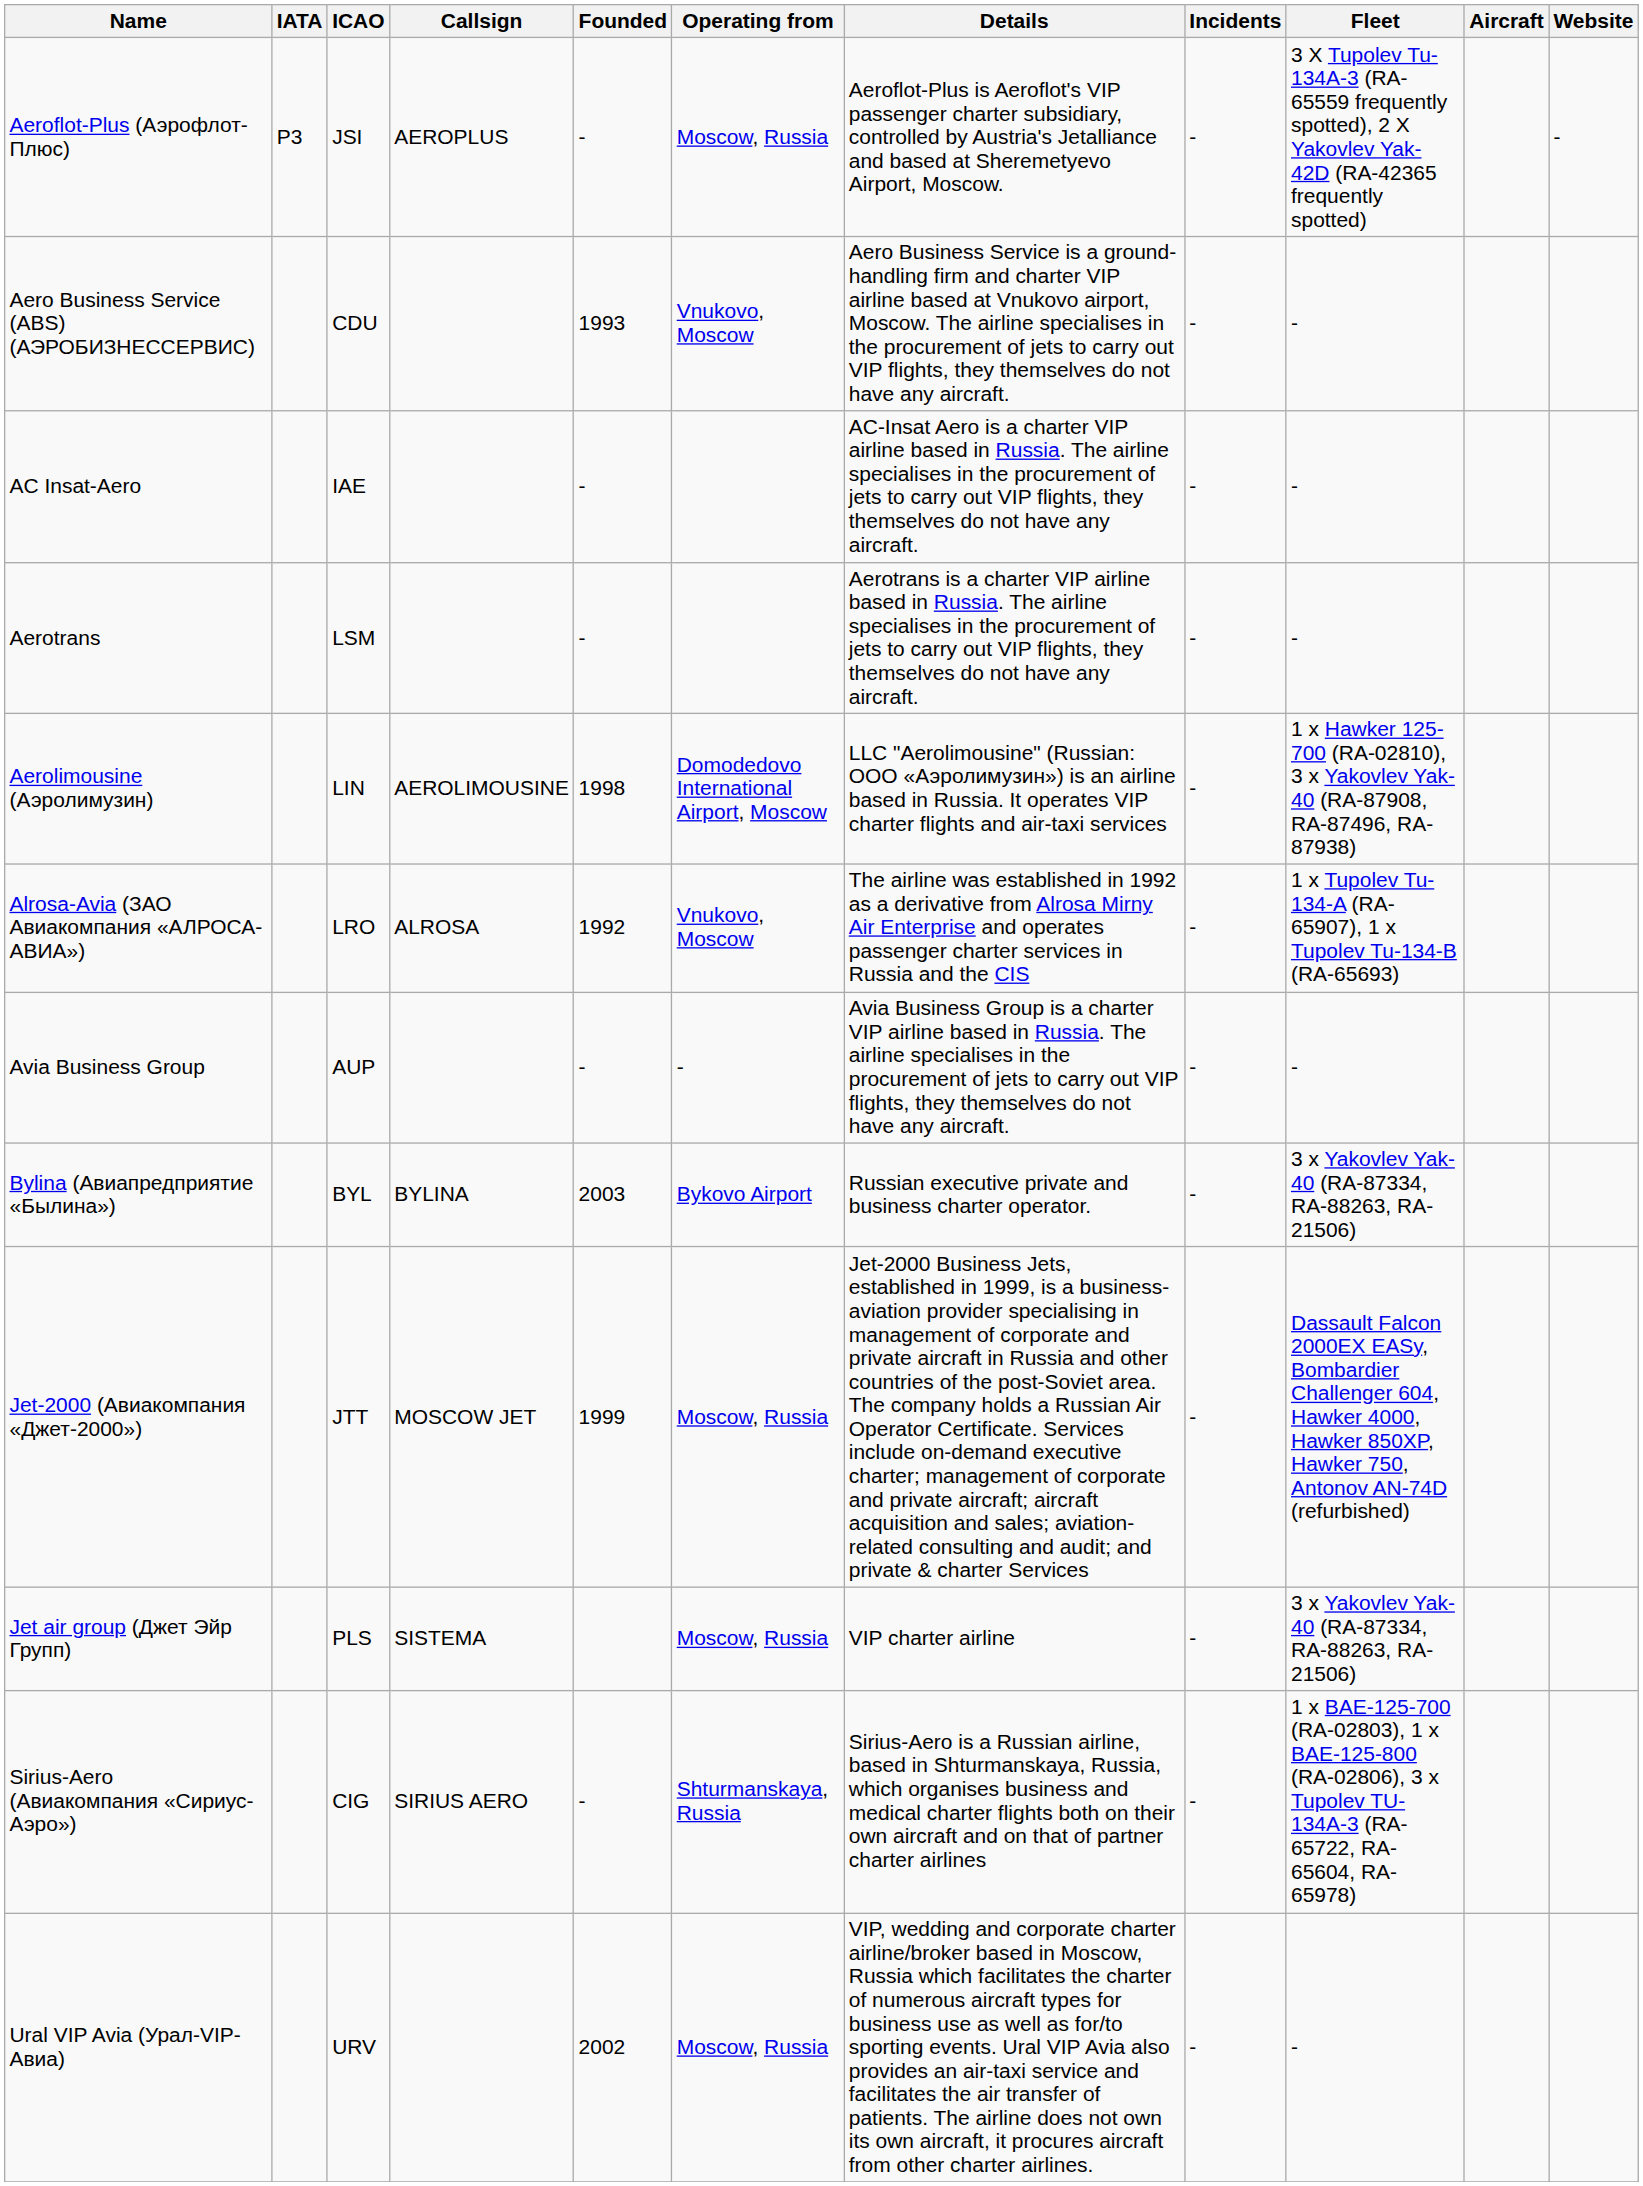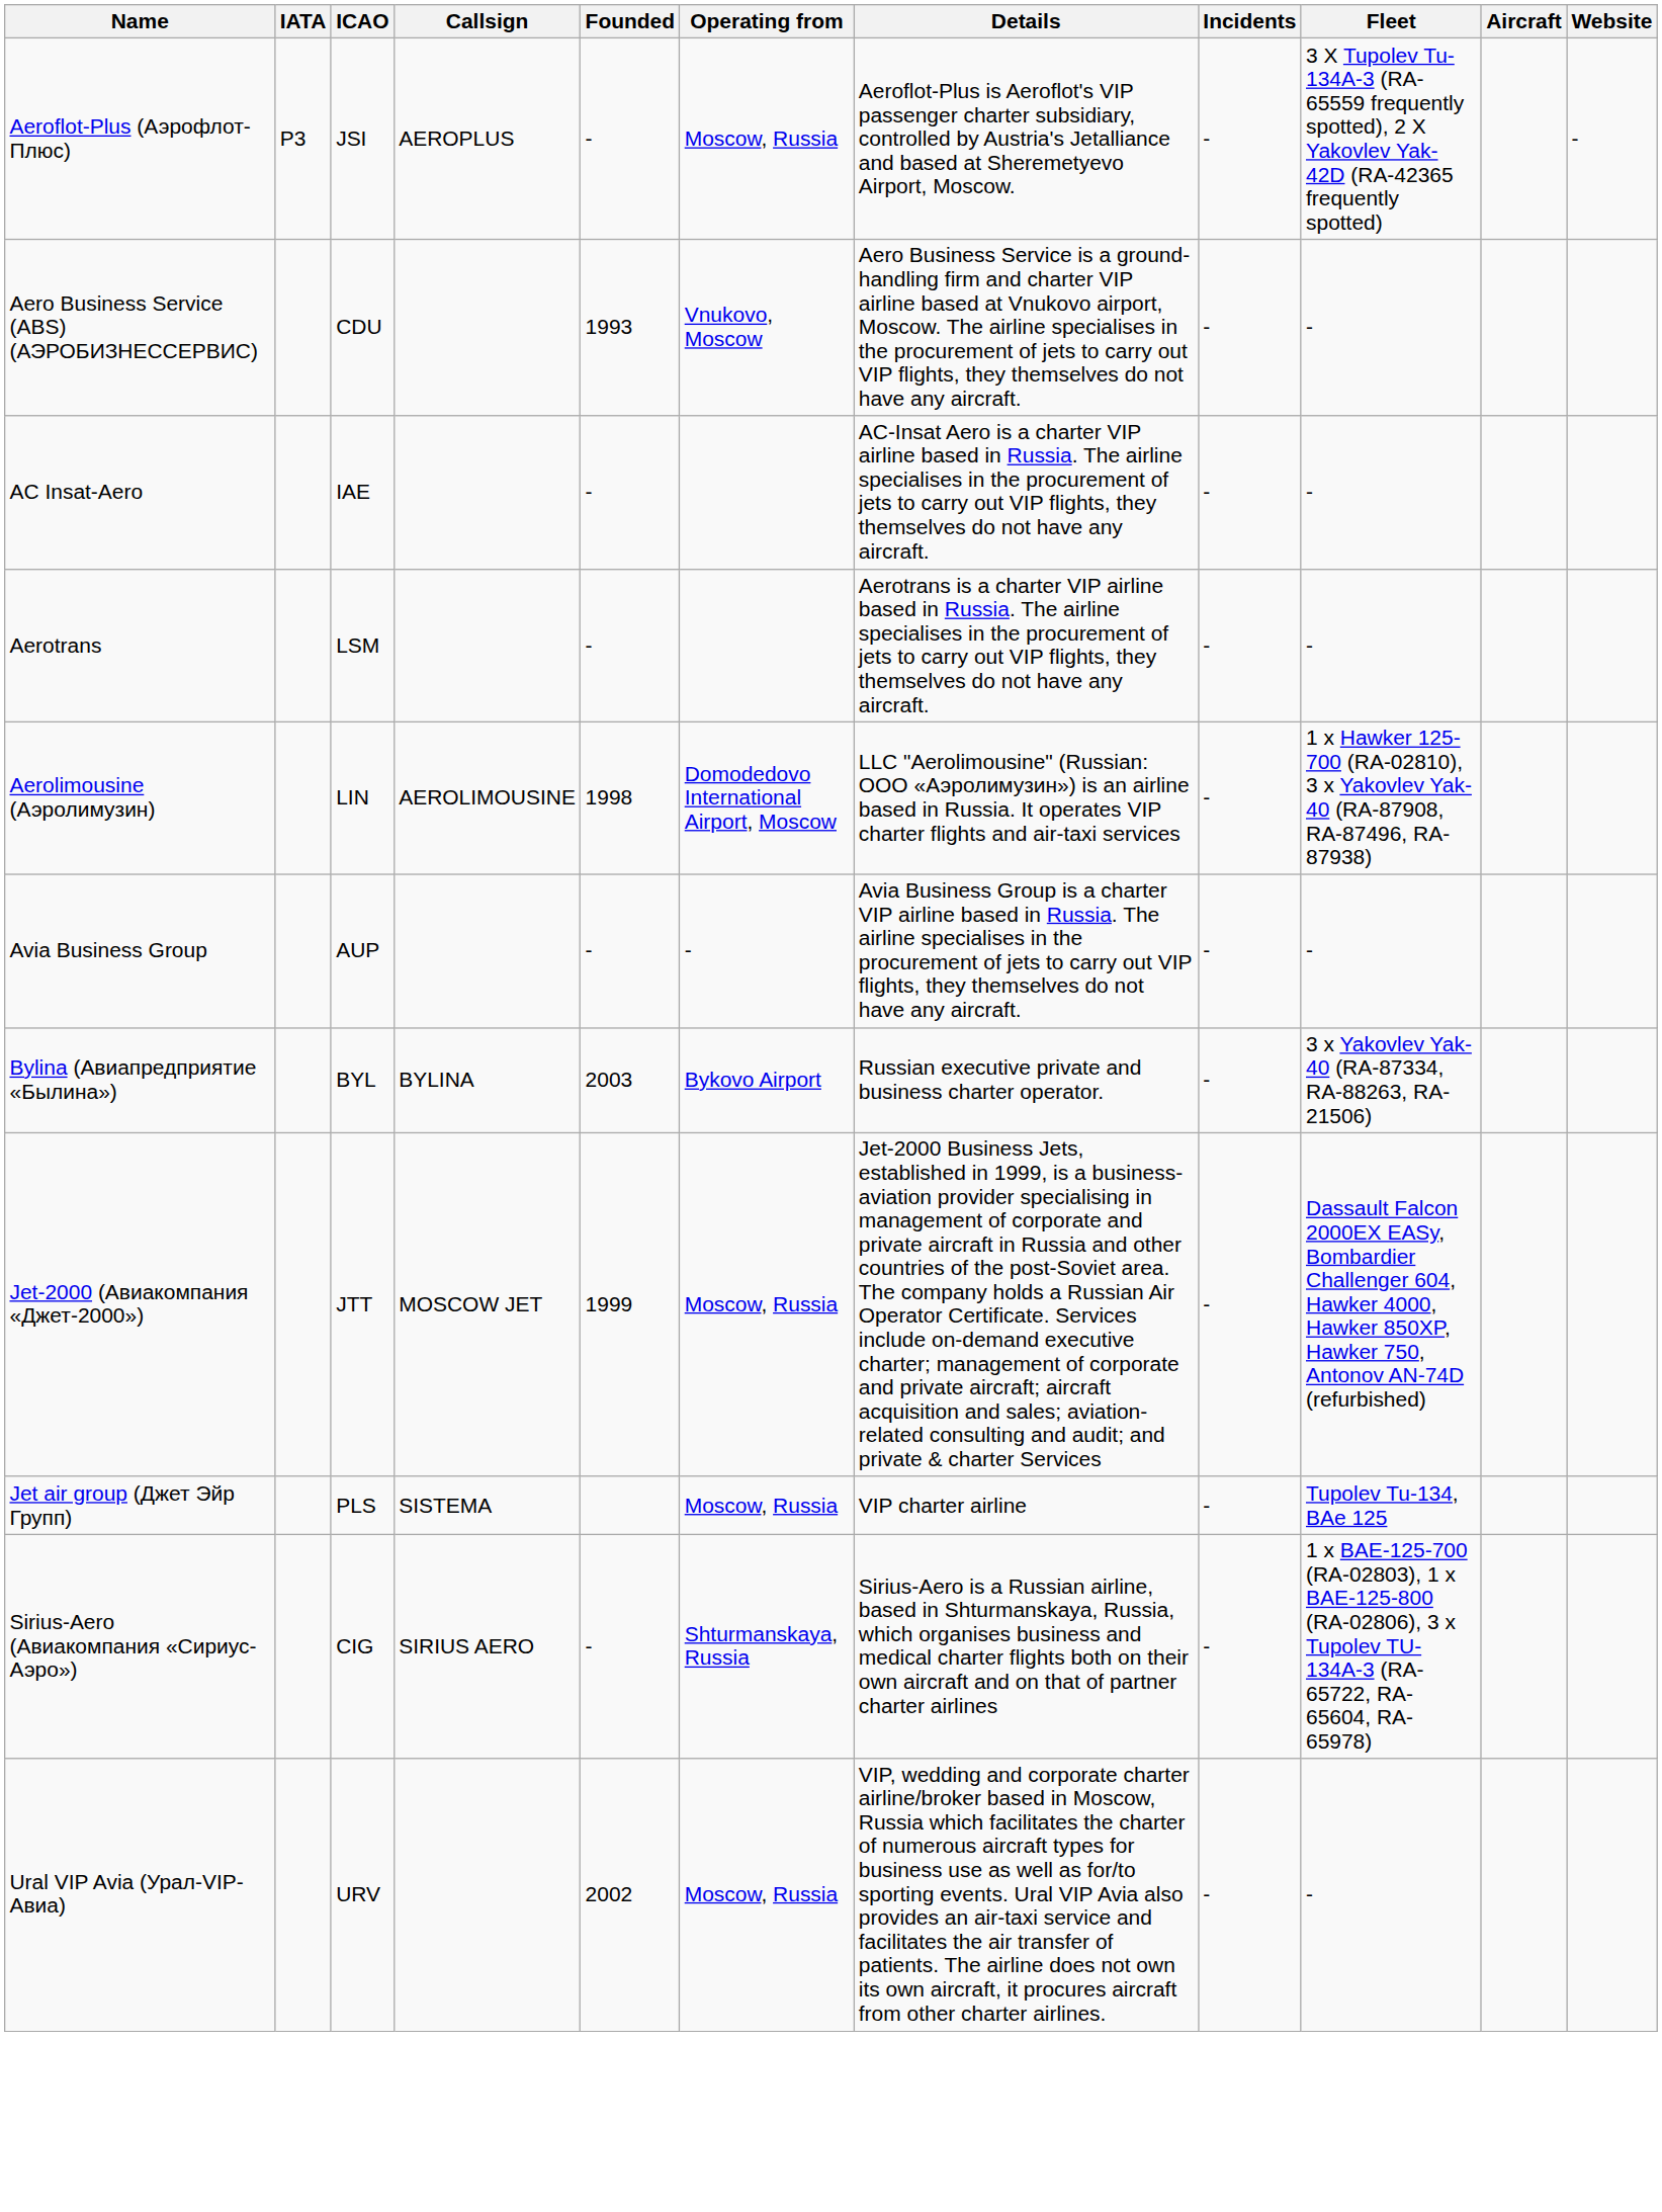- row: Alrosa-Avia (ЗАО Авиакомпания «АЛРОСА-АВИА») | LRO | ALROSA | 1992 | Vnukovo, Moscow | The airline was established in 1992 as a derivative from Alrosa Mirny Air Enterprise and operates passenger charter services in Russia and the CIS | - | 1 x Tupolev Tu-134-A (RA-65907), 1 x Tupolev Tu-134-B (RA-65693)
Jet air group (Джет Эйр Групп) | Fleet: 3 x Yakovlev Yak-40 (RA-87334, RA-88263, RA-21506) -> Tupolev Tu-134, BAe 125
